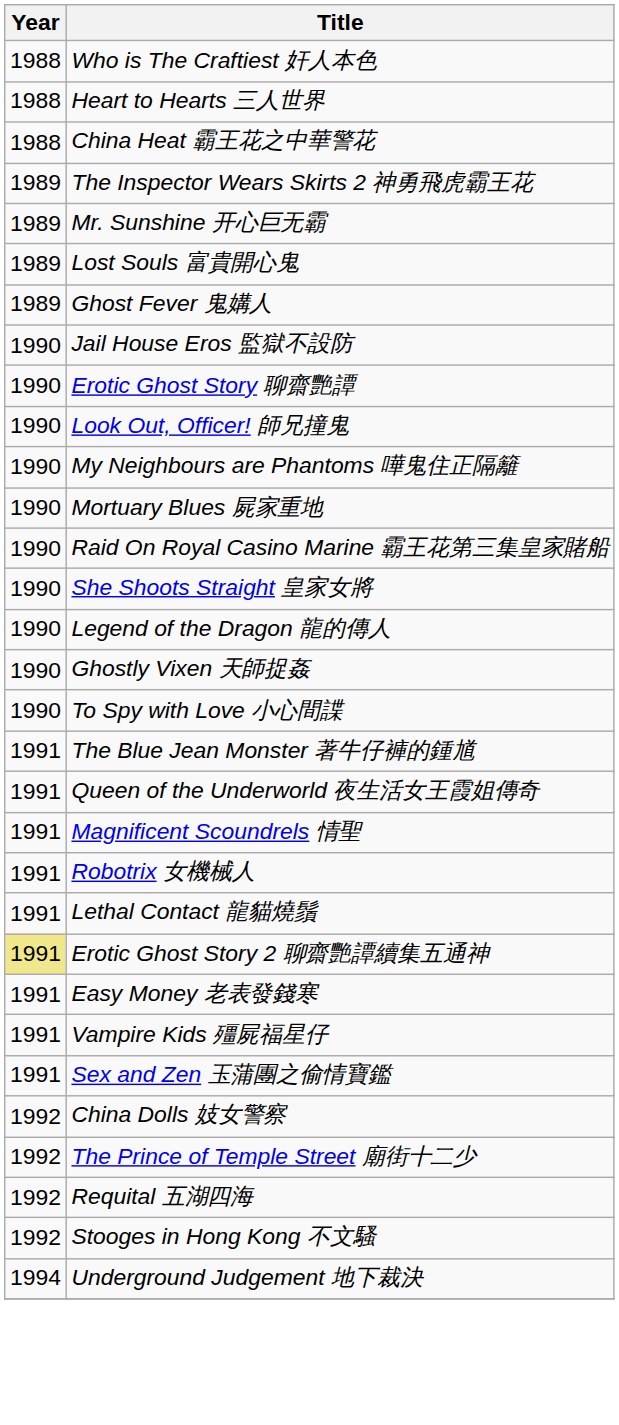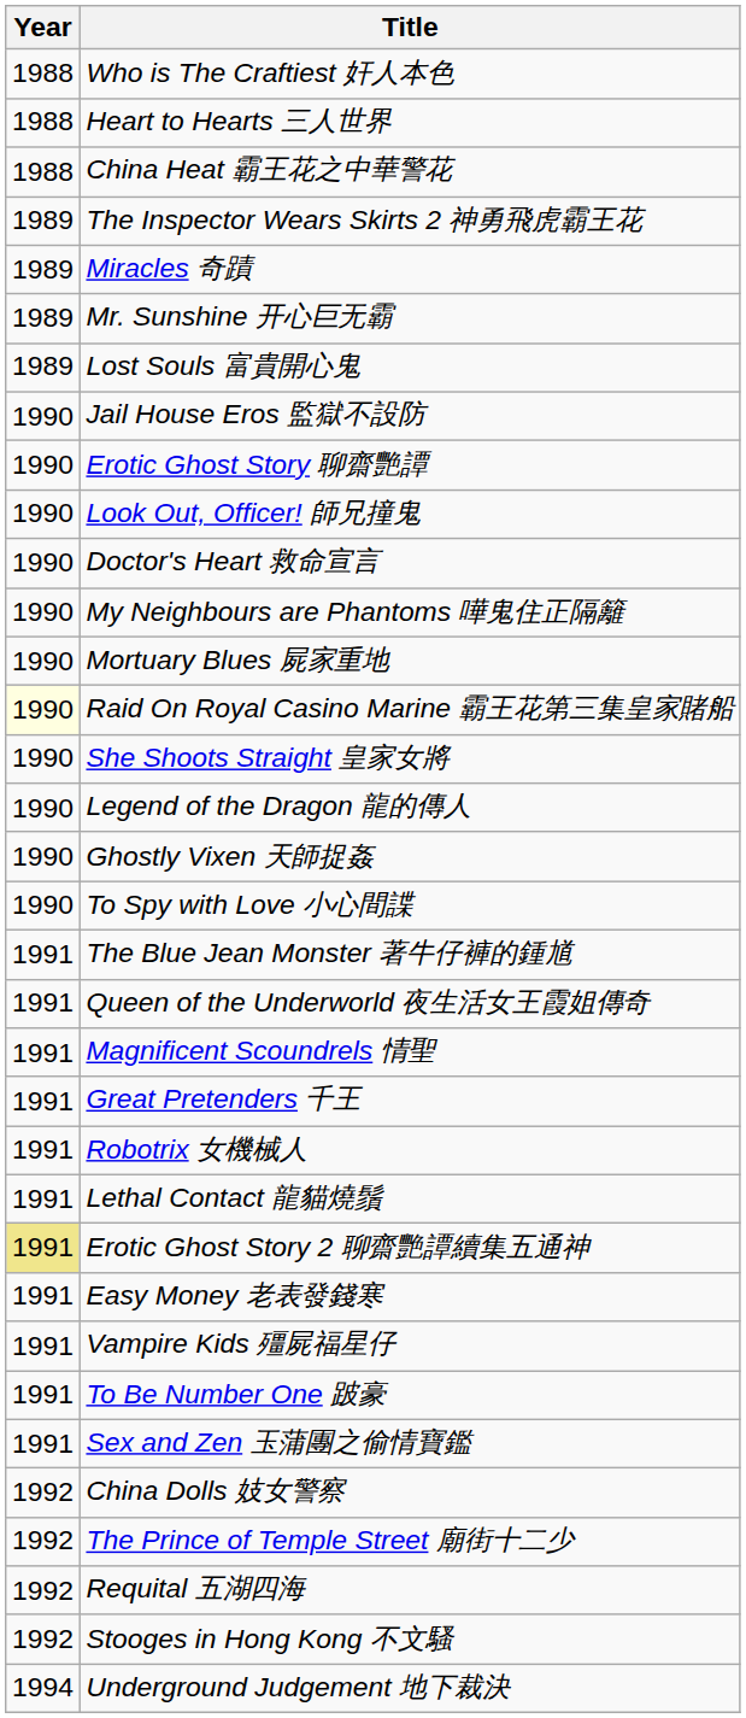+ row: 1989 | Miracles 奇蹟
- row: 1989 | Ghost Fever 鬼媾人
+ row: 1990 | Doctor's Heart 救命宣言
Raid On Royal Casino Marine 霸王花第三集皇家賭船 | Year: no background -> lightyellow background
+ row: 1991 | Great Pretenders 千王
+ row: 1991 | To Be Number One 跛豪
